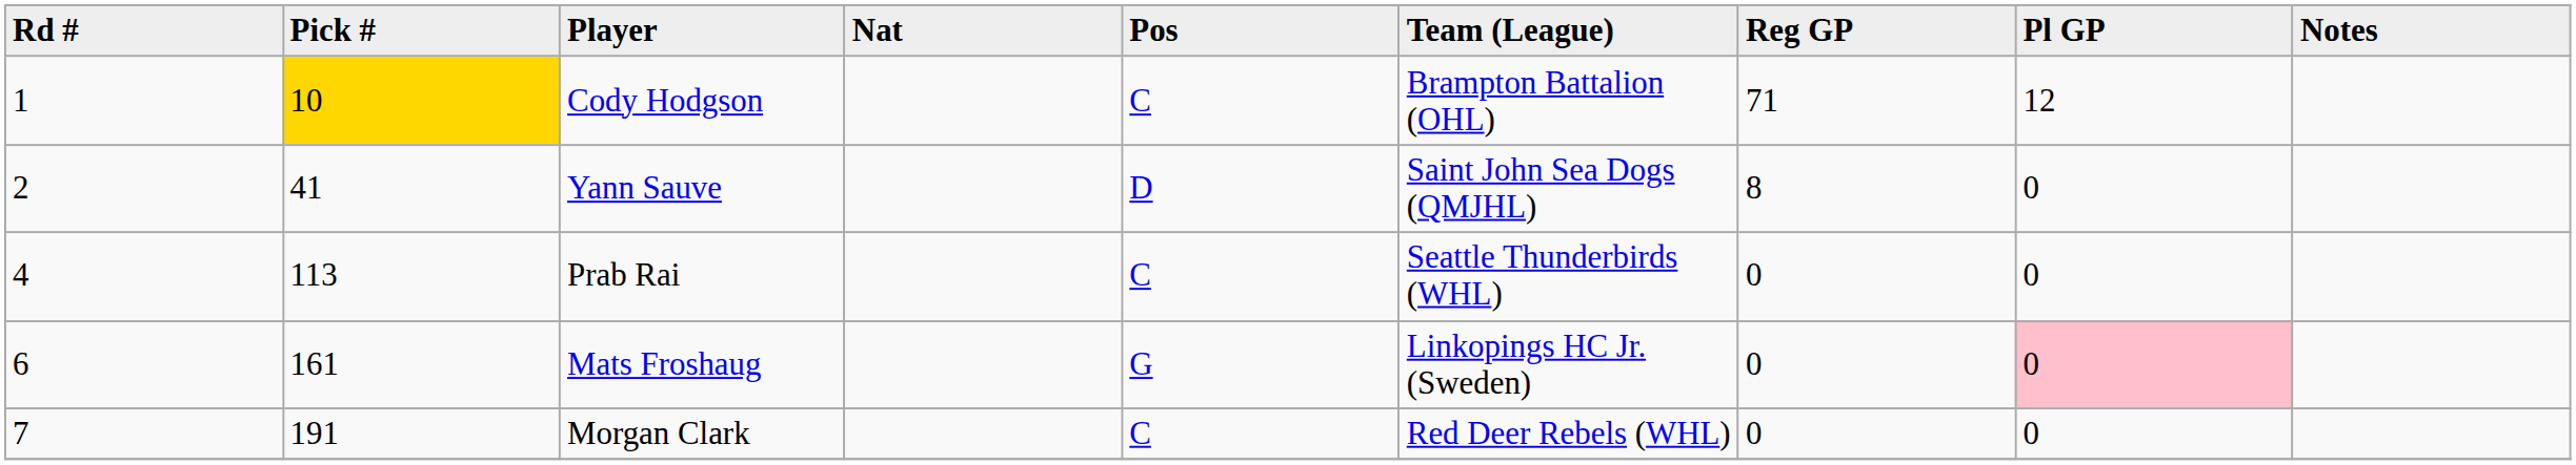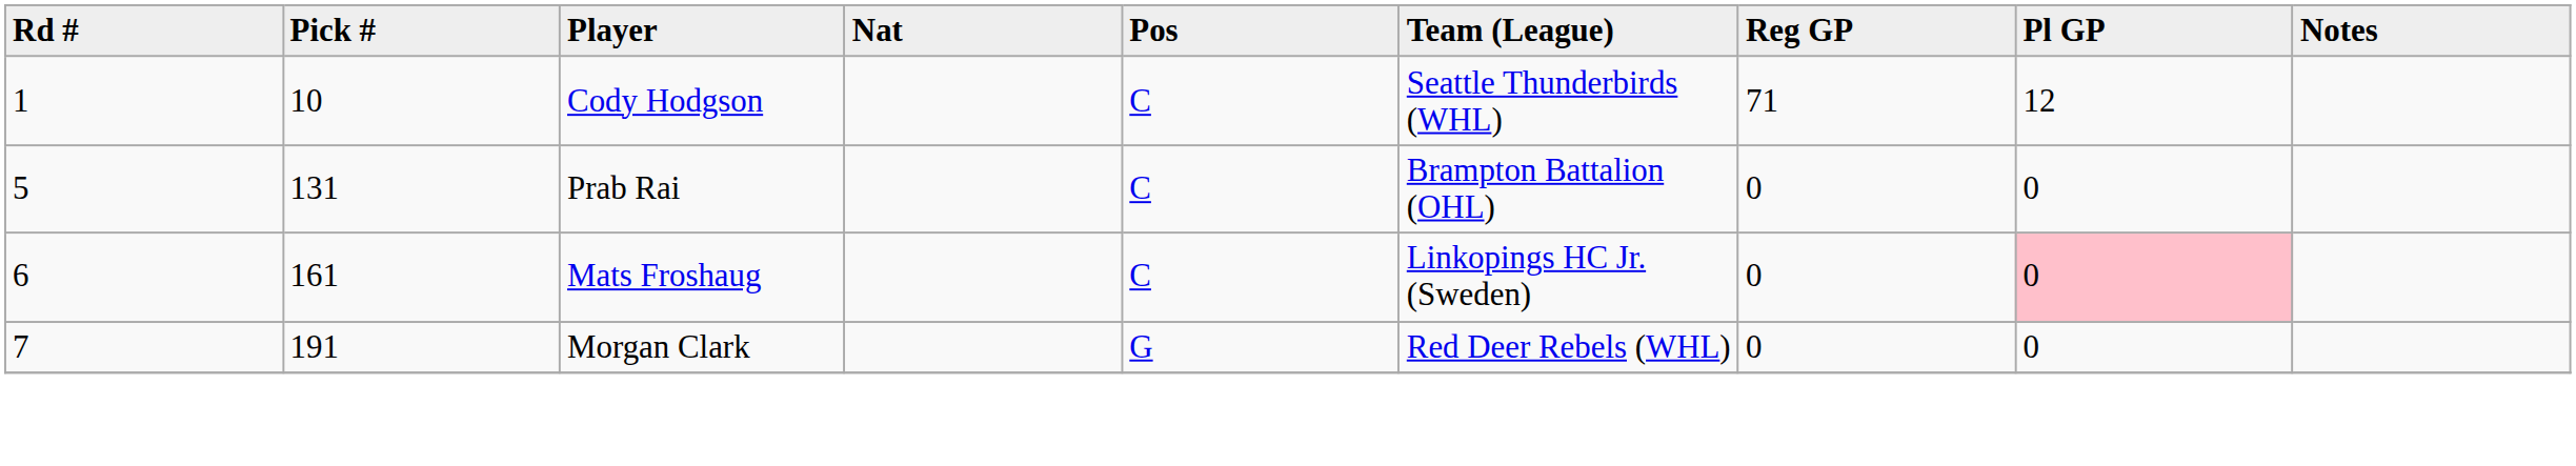Cody Hodgson | Pick #: gold background -> no background
Cody Hodgson | Team (League): Brampton Battalion (OHL) -> Seattle Thunderbirds (WHL)
- row: 2 | 41 | Yann Sauve | D | Saint John Sea Dogs (QMJHL) | 8 | 0
Prab Rai | Rd #: 4 -> 5
Prab Rai | Pick #: 113 -> 131
Prab Rai | Team (League): Seattle Thunderbirds (WHL) -> Brampton Battalion (OHL)
Mats Froshaug | Pos: G -> C
Morgan Clark | Pos: C -> G
